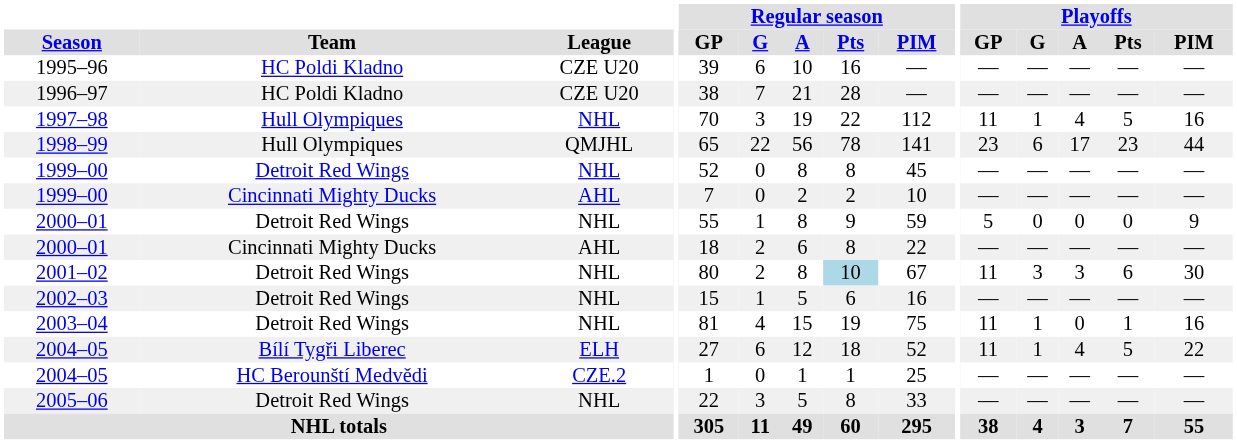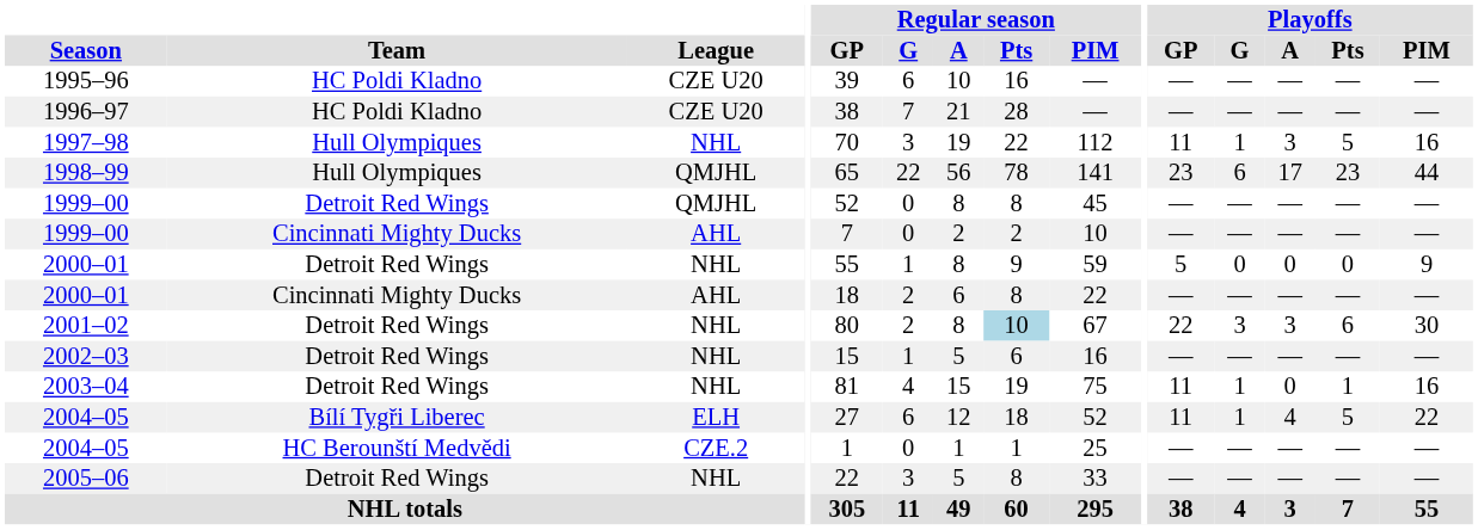1997–98 | Playoffs / A: 4 -> 3
1999–00 / Detroit Red Wings | League: NHL -> QMJHL
2001–02 | Playoffs / GP: 11 -> 22
